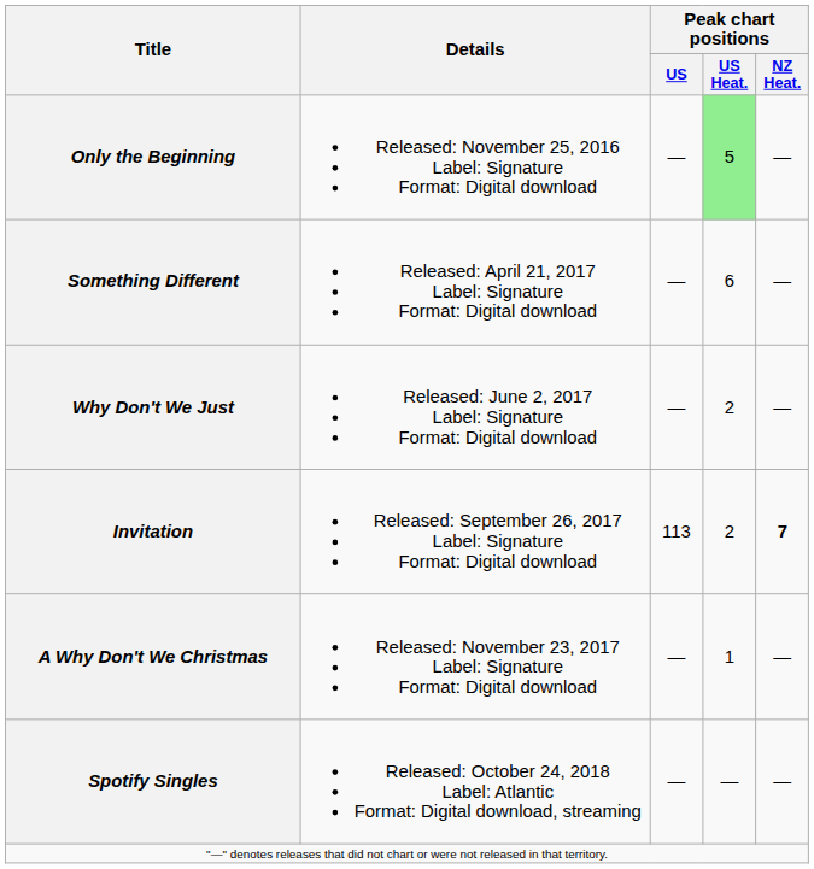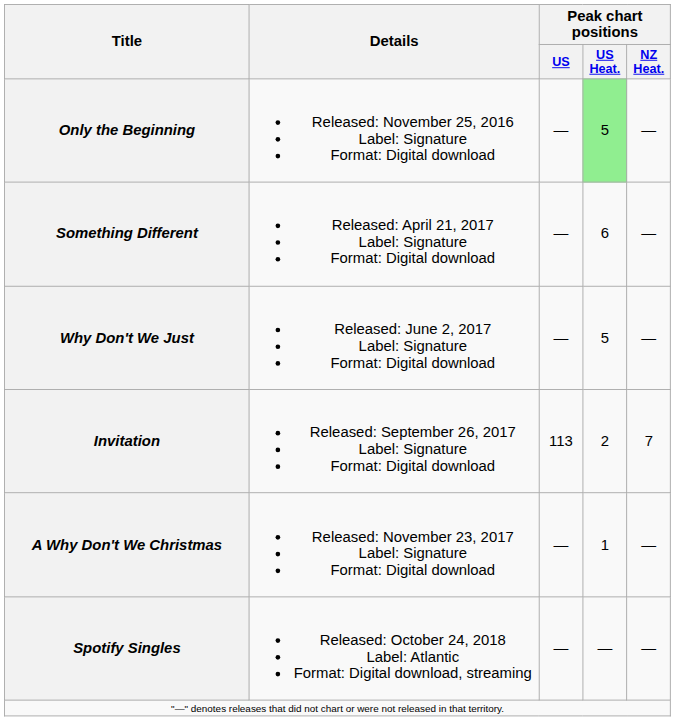Why Don't We Just | Peak chart positions / US Heat.: 2 -> 5
Invitation | Peak chart positions / NZ Heat.: bold -> normal
